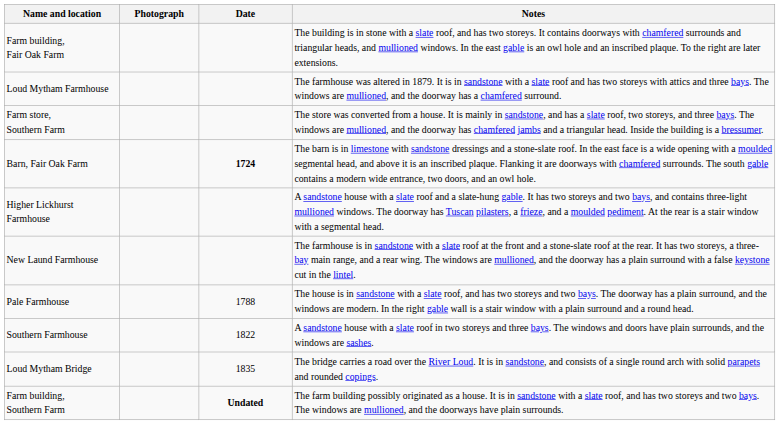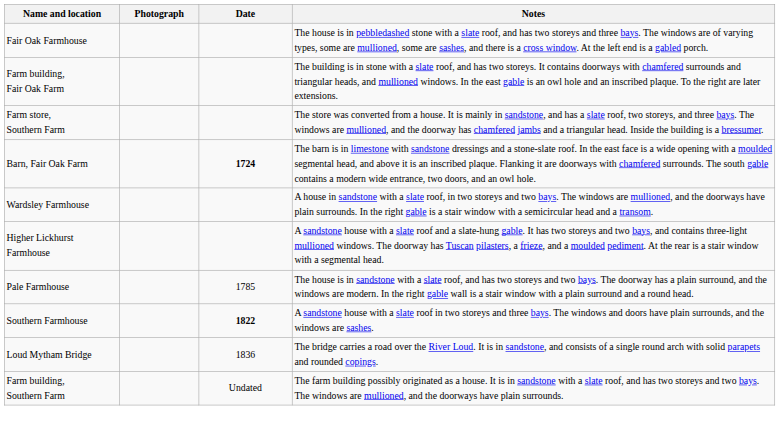+ row: Fair Oak Farmhouse | The house is in pebbledashed stone with a slate roof, and has two storeys and three bays. The windows are of varying types, some are mullioned, some are sashes, and there is a cross window. At the left end is a gabled porch.
- row: Loud Mytham Farmhouse | The farmhouse was altered in 1879. It is in sandstone with a slate roof and has two storeys with attics and three bays. The windows are mullioned, and the doorway has a chamfered surround.
+ row: Wardsley Farmhouse | A house in sandstone with a slate roof, in two storeys and two bays. The windows are mullioned, and the doorways have plain surrounds. In the right gable is a stair window with a semicircular head and a transom.
- row: New Laund Farmhouse | The farmhouse is in sandstone with a slate roof at the front and a stone-slate roof at the rear. It has two storeys, a three-bay main range, and a rear wing. The windows are mullioned, and the doorway has a plain surround with a false keystone cut in the lintel.
Pale Farmhouse | Date: 1788 -> 1785
Southern Farmhouse | Date: normal -> bold
Loud Mytham Bridge | Date: 1835 -> 1836
Farm building, Southern Farm | Date: bold -> normal
